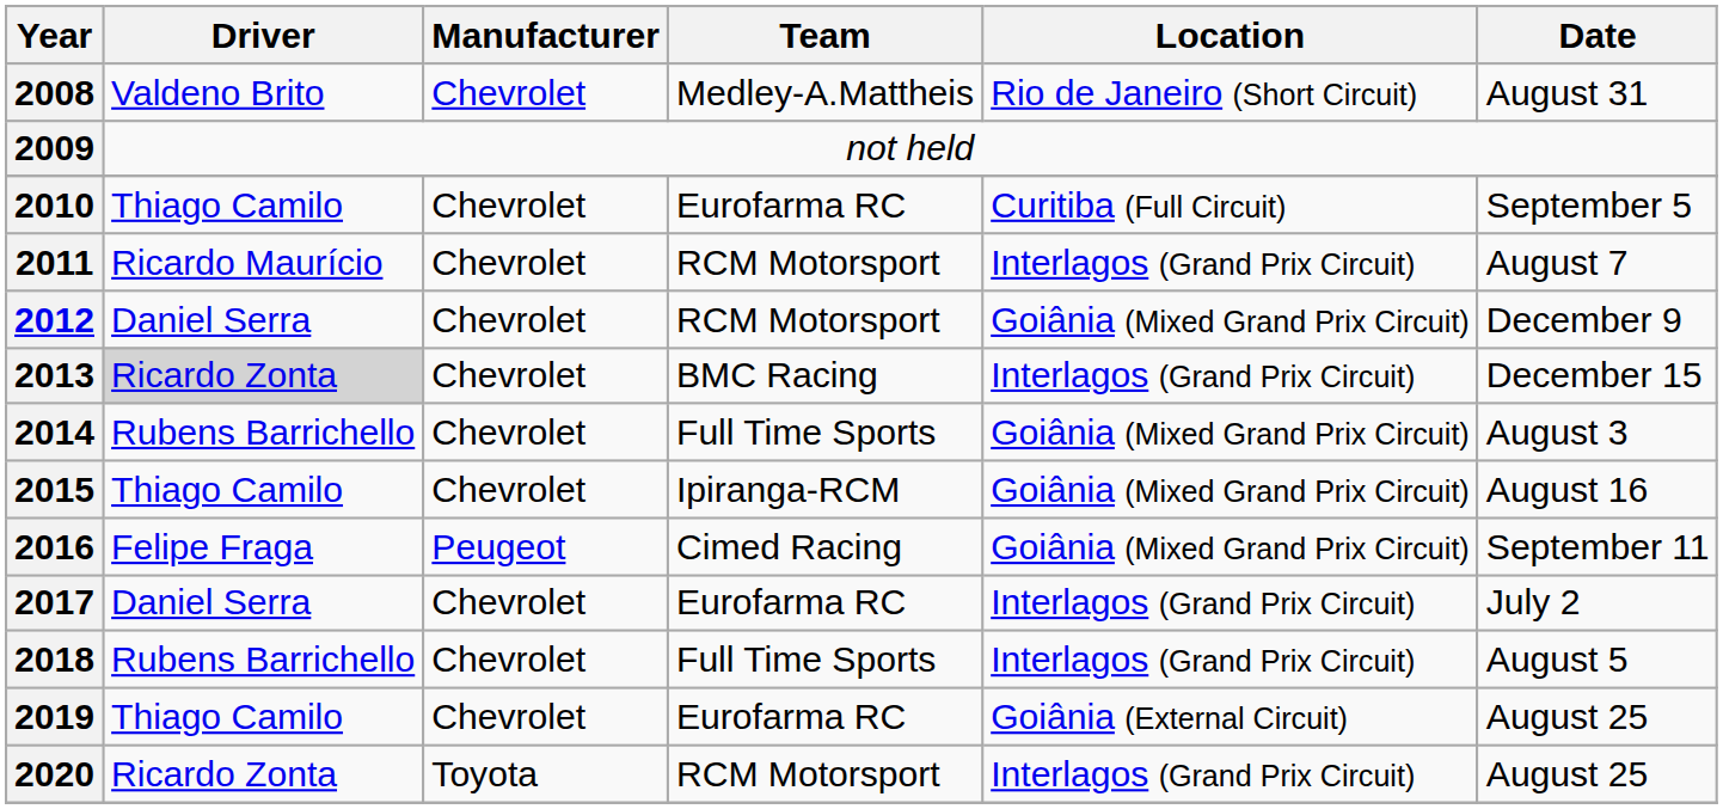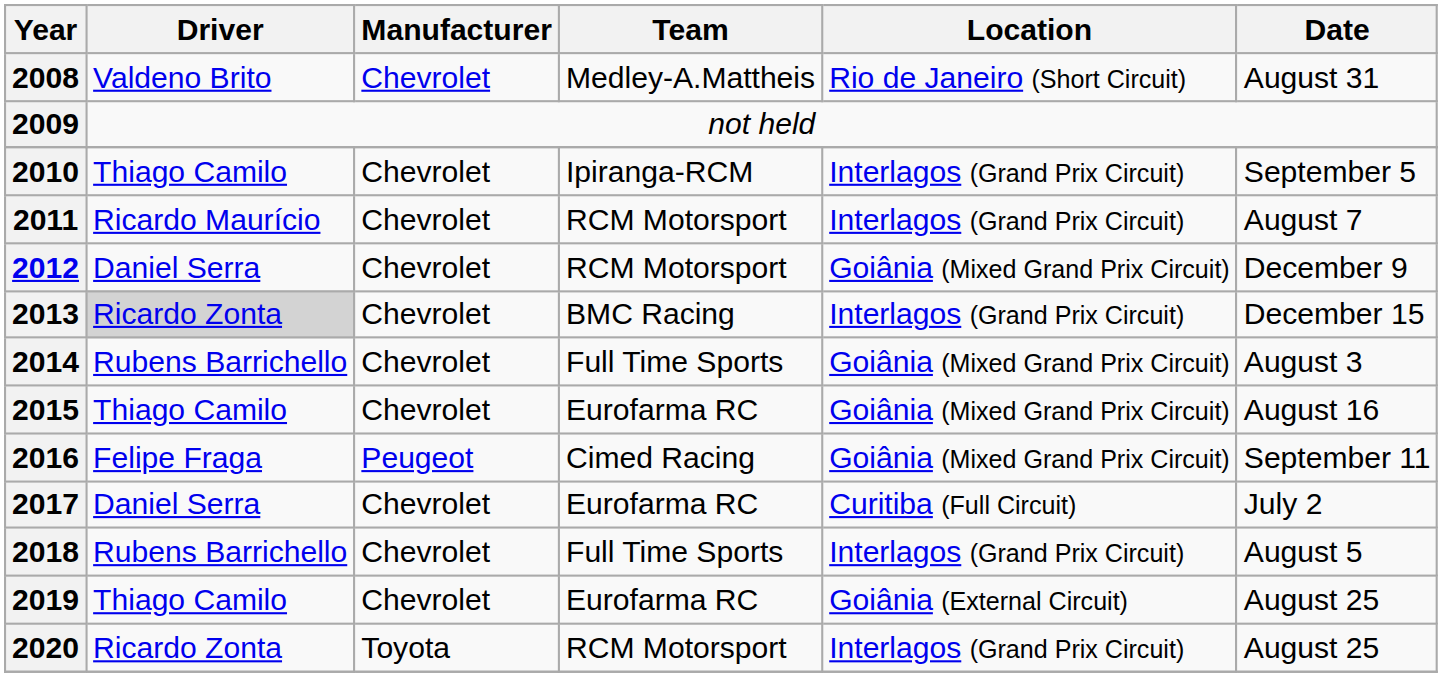2010 | Team: Eurofarma RC -> Ipiranga-RCM
2010 | Location: Curitiba (Full Circuit) -> Interlagos (Grand Prix Circuit)
2015 | Team: Ipiranga-RCM -> Eurofarma RC
2017 | Location: Interlagos (Grand Prix Circuit) -> Curitiba (Full Circuit)
